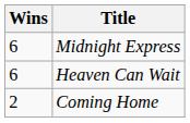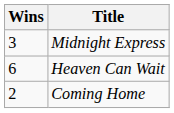Midnight Express | Wins: 6 -> 3
